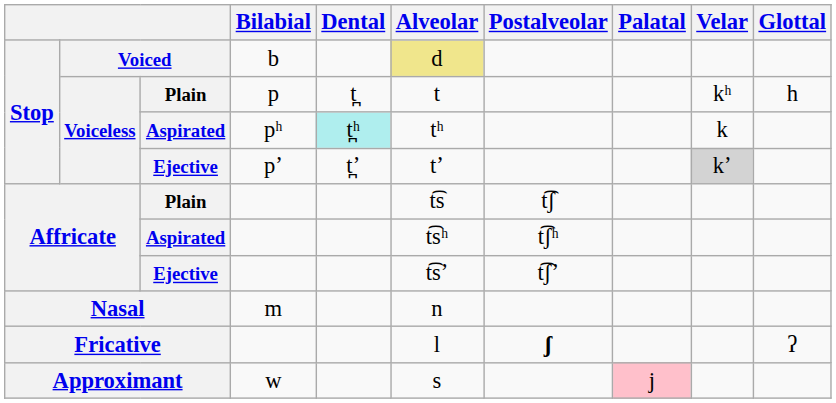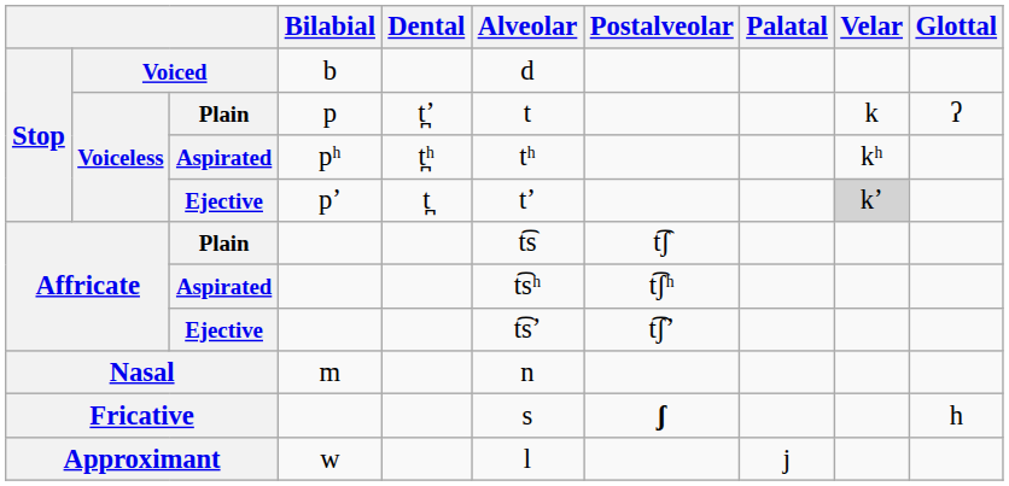Voiced | Alveolar: khaki background -> no background
Plain / p | Dental: t̪ -> t̪ʼ
Plain / p | Velar: kʰ -> k
Plain / p | Glottal: h -> ʔ
Aspirated / pʰ | Dental: paleturquoise background -> no background
Aspirated / pʰ | Velar: k -> kʰ
Ejective / pʼ | Dental: t̪ʼ -> t̪
Fricative | Alveolar: l -> s
Fricative | Glottal: ʔ -> h
Approximant | Alveolar: s -> l
Approximant | Palatal: pink background -> no background
